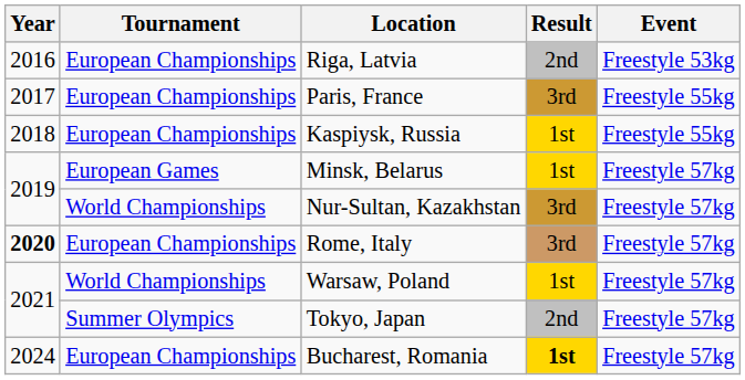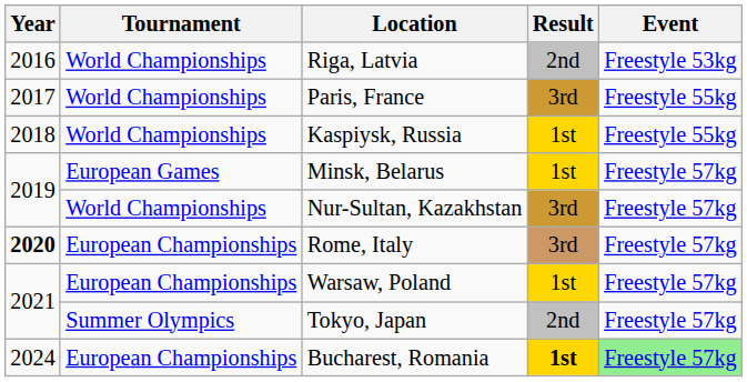Riga, Latvia | Tournament: European Championships -> World Championships
Paris, France | Tournament: European Championships -> World Championships
Kaspiysk, Russia | Tournament: European Championships -> World Championships
Warsaw, Poland | Tournament: World Championships -> European Championships
Bucharest, Romania | Event: no background -> lightgreen background
